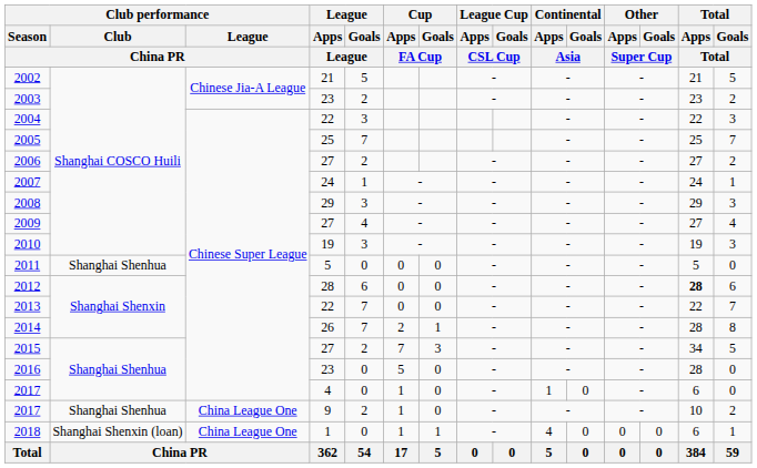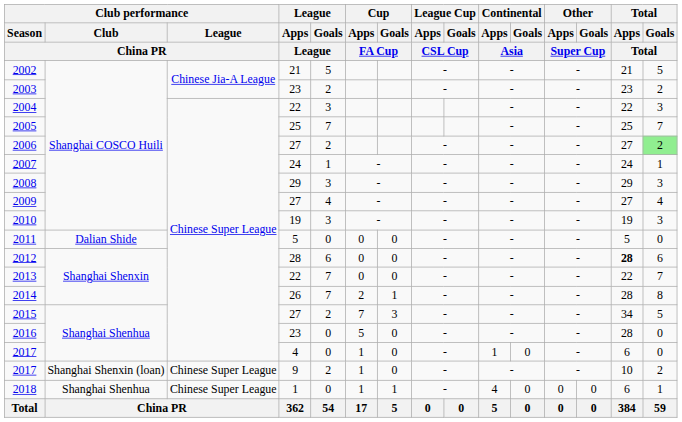2006 | Total / Goals / Total: no background -> lightgreen background
2011 | Club performance / Club / China PR: Shanghai Shenhua -> Dalian Shide
2017 / 9 | Club performance / Club / China PR: Shanghai Shenhua -> Shanghai Shenxin (loan)
2017 / 9 | Club performance / League / China PR: China League One -> Chinese Super League
2018 | Club performance / Club / China PR: Shanghai Shenxin (loan) -> Shanghai Shenhua
2018 | Club performance / League / China PR: China League One -> Chinese Super League
